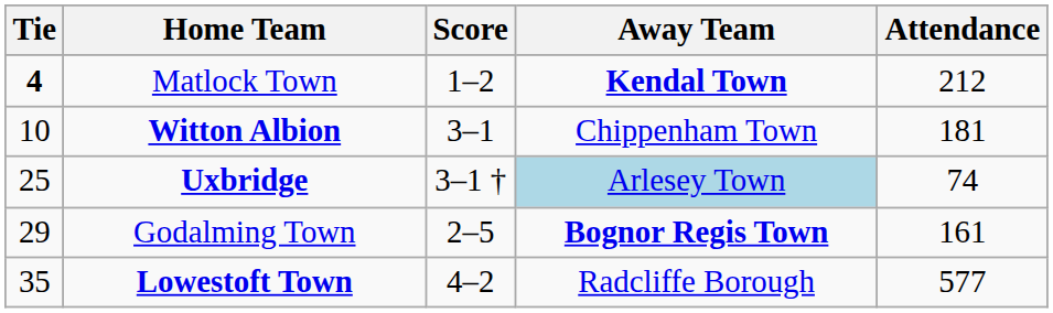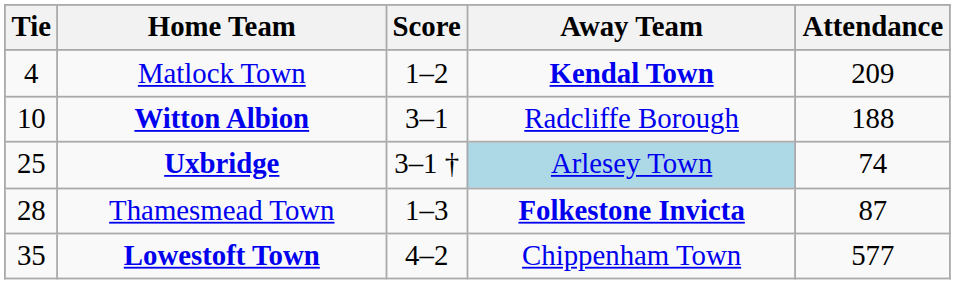Matlock Town | Tie: bold -> normal
Matlock Town | Attendance: 212 -> 209
Witton Albion | Away Team: Chippenham Town -> Radcliffe Borough
Witton Albion | Attendance: 181 -> 188
+ row: 28 | Thamesmead Town | 1–3 | Folkestone Invicta | 87
- row: 29 | Godalming Town | 2–5 | Bognor Regis Town | 161
Lowestoft Town | Away Team: Radcliffe Borough -> Chippenham Town
